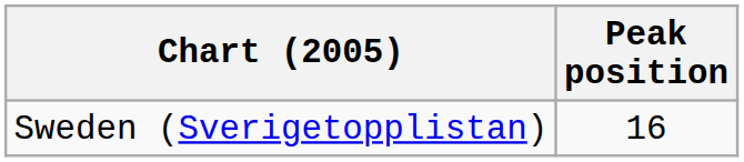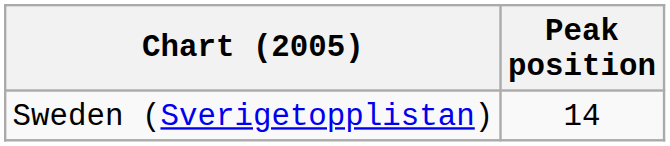Sweden (Sverigetopplistan) | Peak position: 16 -> 14
